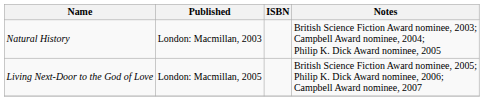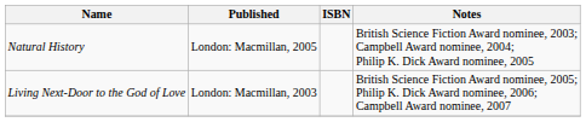Natural History | Published: London: Macmillan, 2003 -> London: Macmillan, 2005
Living Next-Door to the God of Love | Published: London: Macmillan, 2005 -> London: Macmillan, 2003
